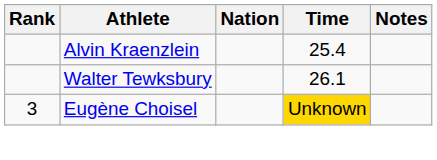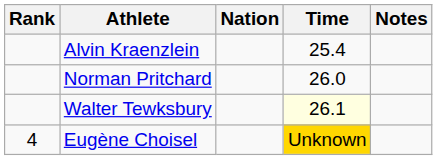+ row: Norman Pritchard | 26.0
Walter Tewksbury | Time: no background -> lightyellow background
Eugène Choisel | Rank: 3 -> 4
